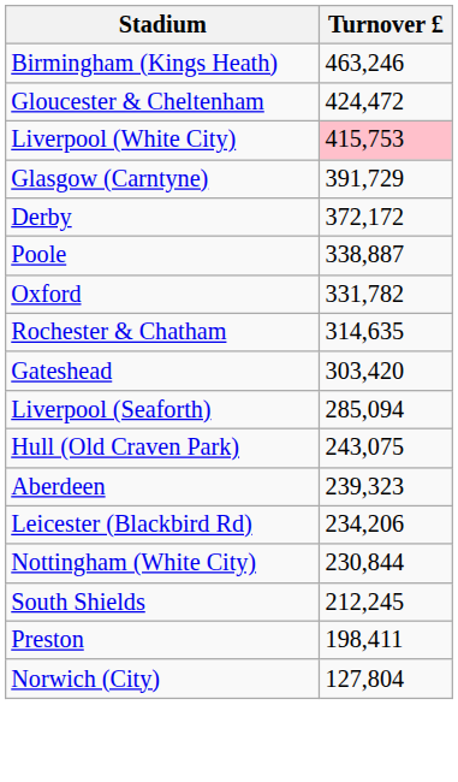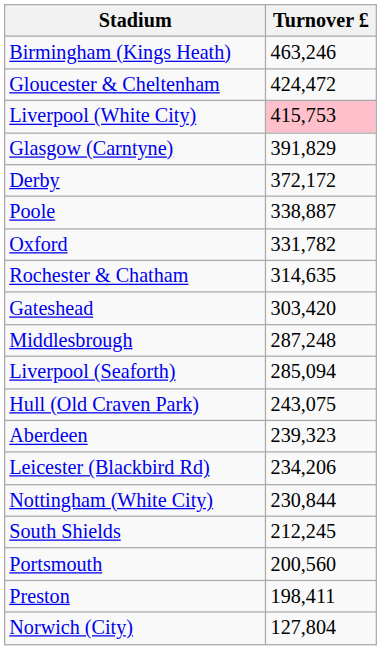Glasgow (Carntyne) | Turnover £: 391,729 -> 391,829
+ row: Middlesbrough | 287,248
+ row: Portsmouth | 200,560
